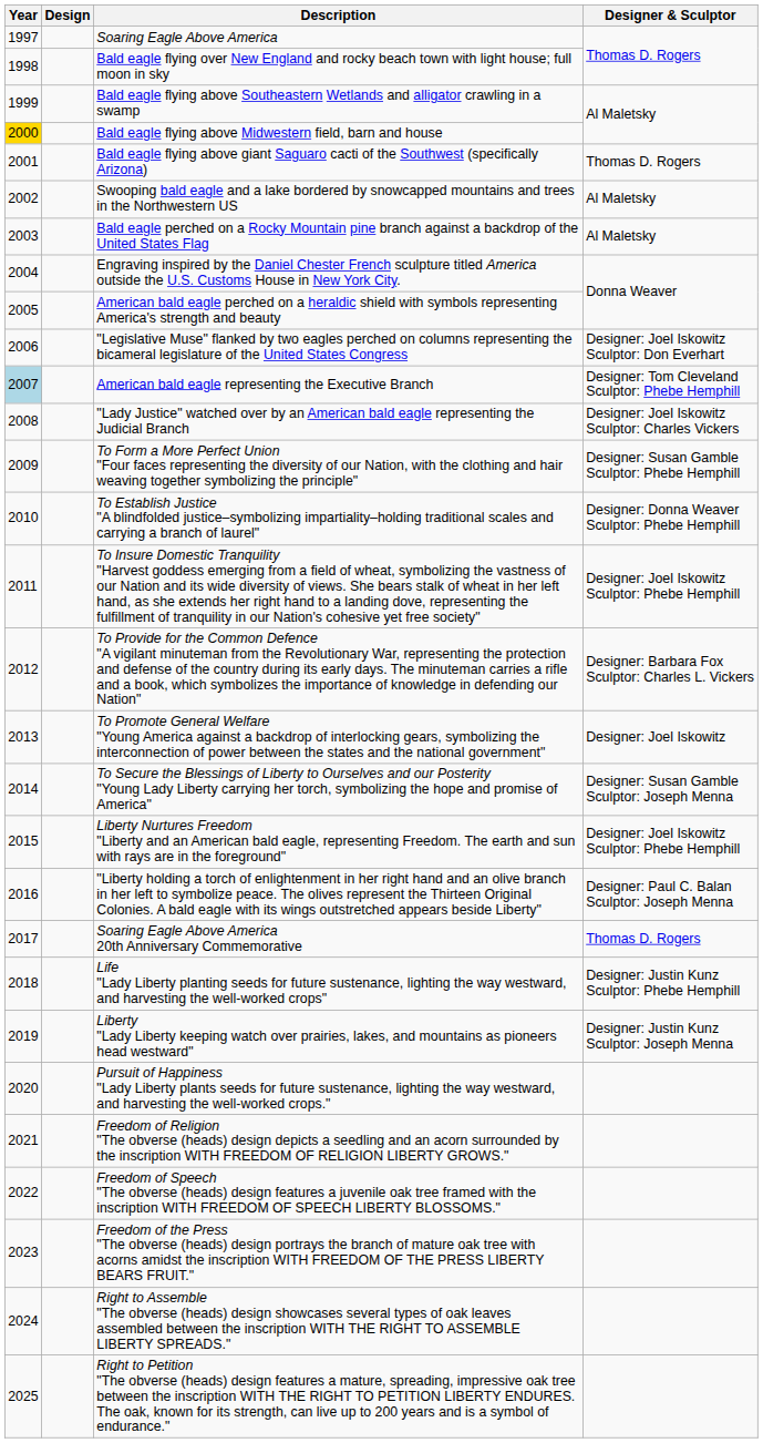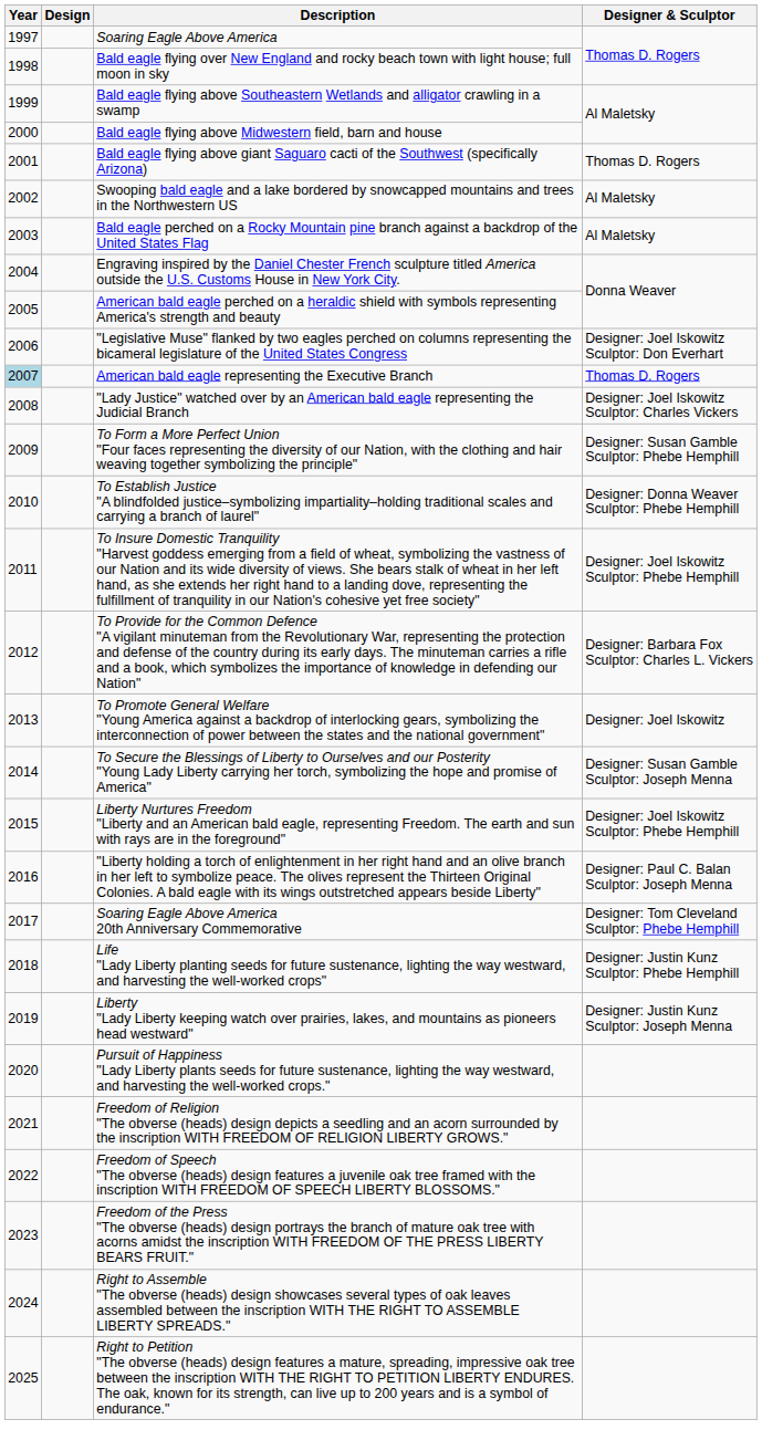Bald eagle flying above Midwestern field, barn and house | Year: gold background -> no background
American bald eagle representing the Executive Branch | Designer & Sculptor: Designer: Tom Cleveland Sculptor: Phebe Hemphill -> Thomas D. Rogers
Soaring Eagle Above America 20th Anniversary Commemorative | Designer & Sculptor: Thomas D. Rogers -> Designer: Tom Cleveland Sculptor: Phebe Hemphill
